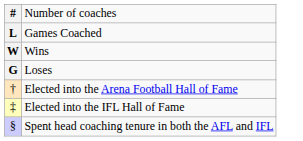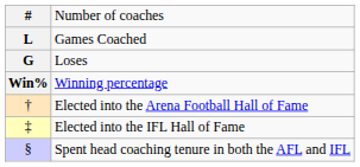- row: W | Wins
+ row: Win% | Winning percentage
